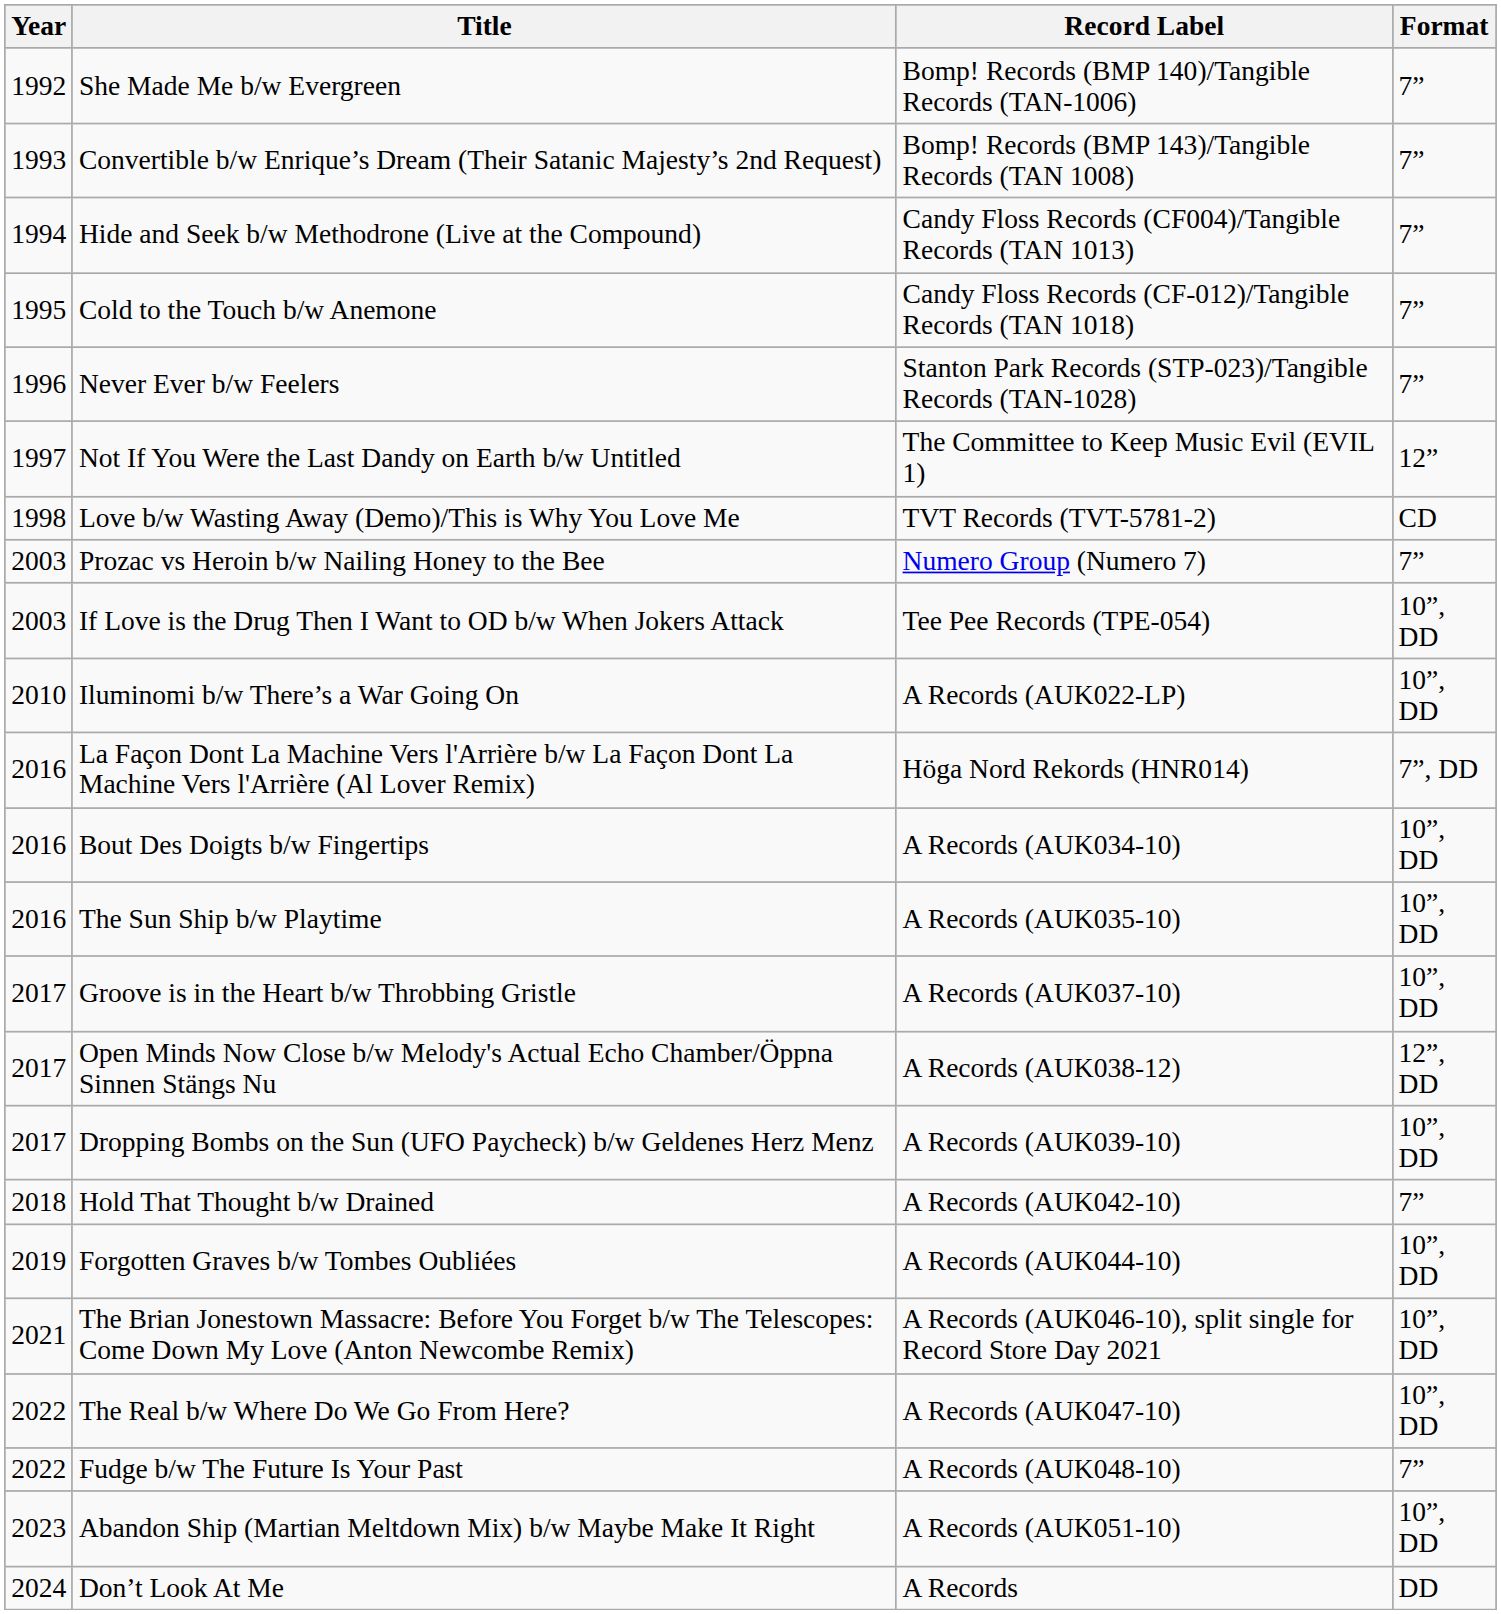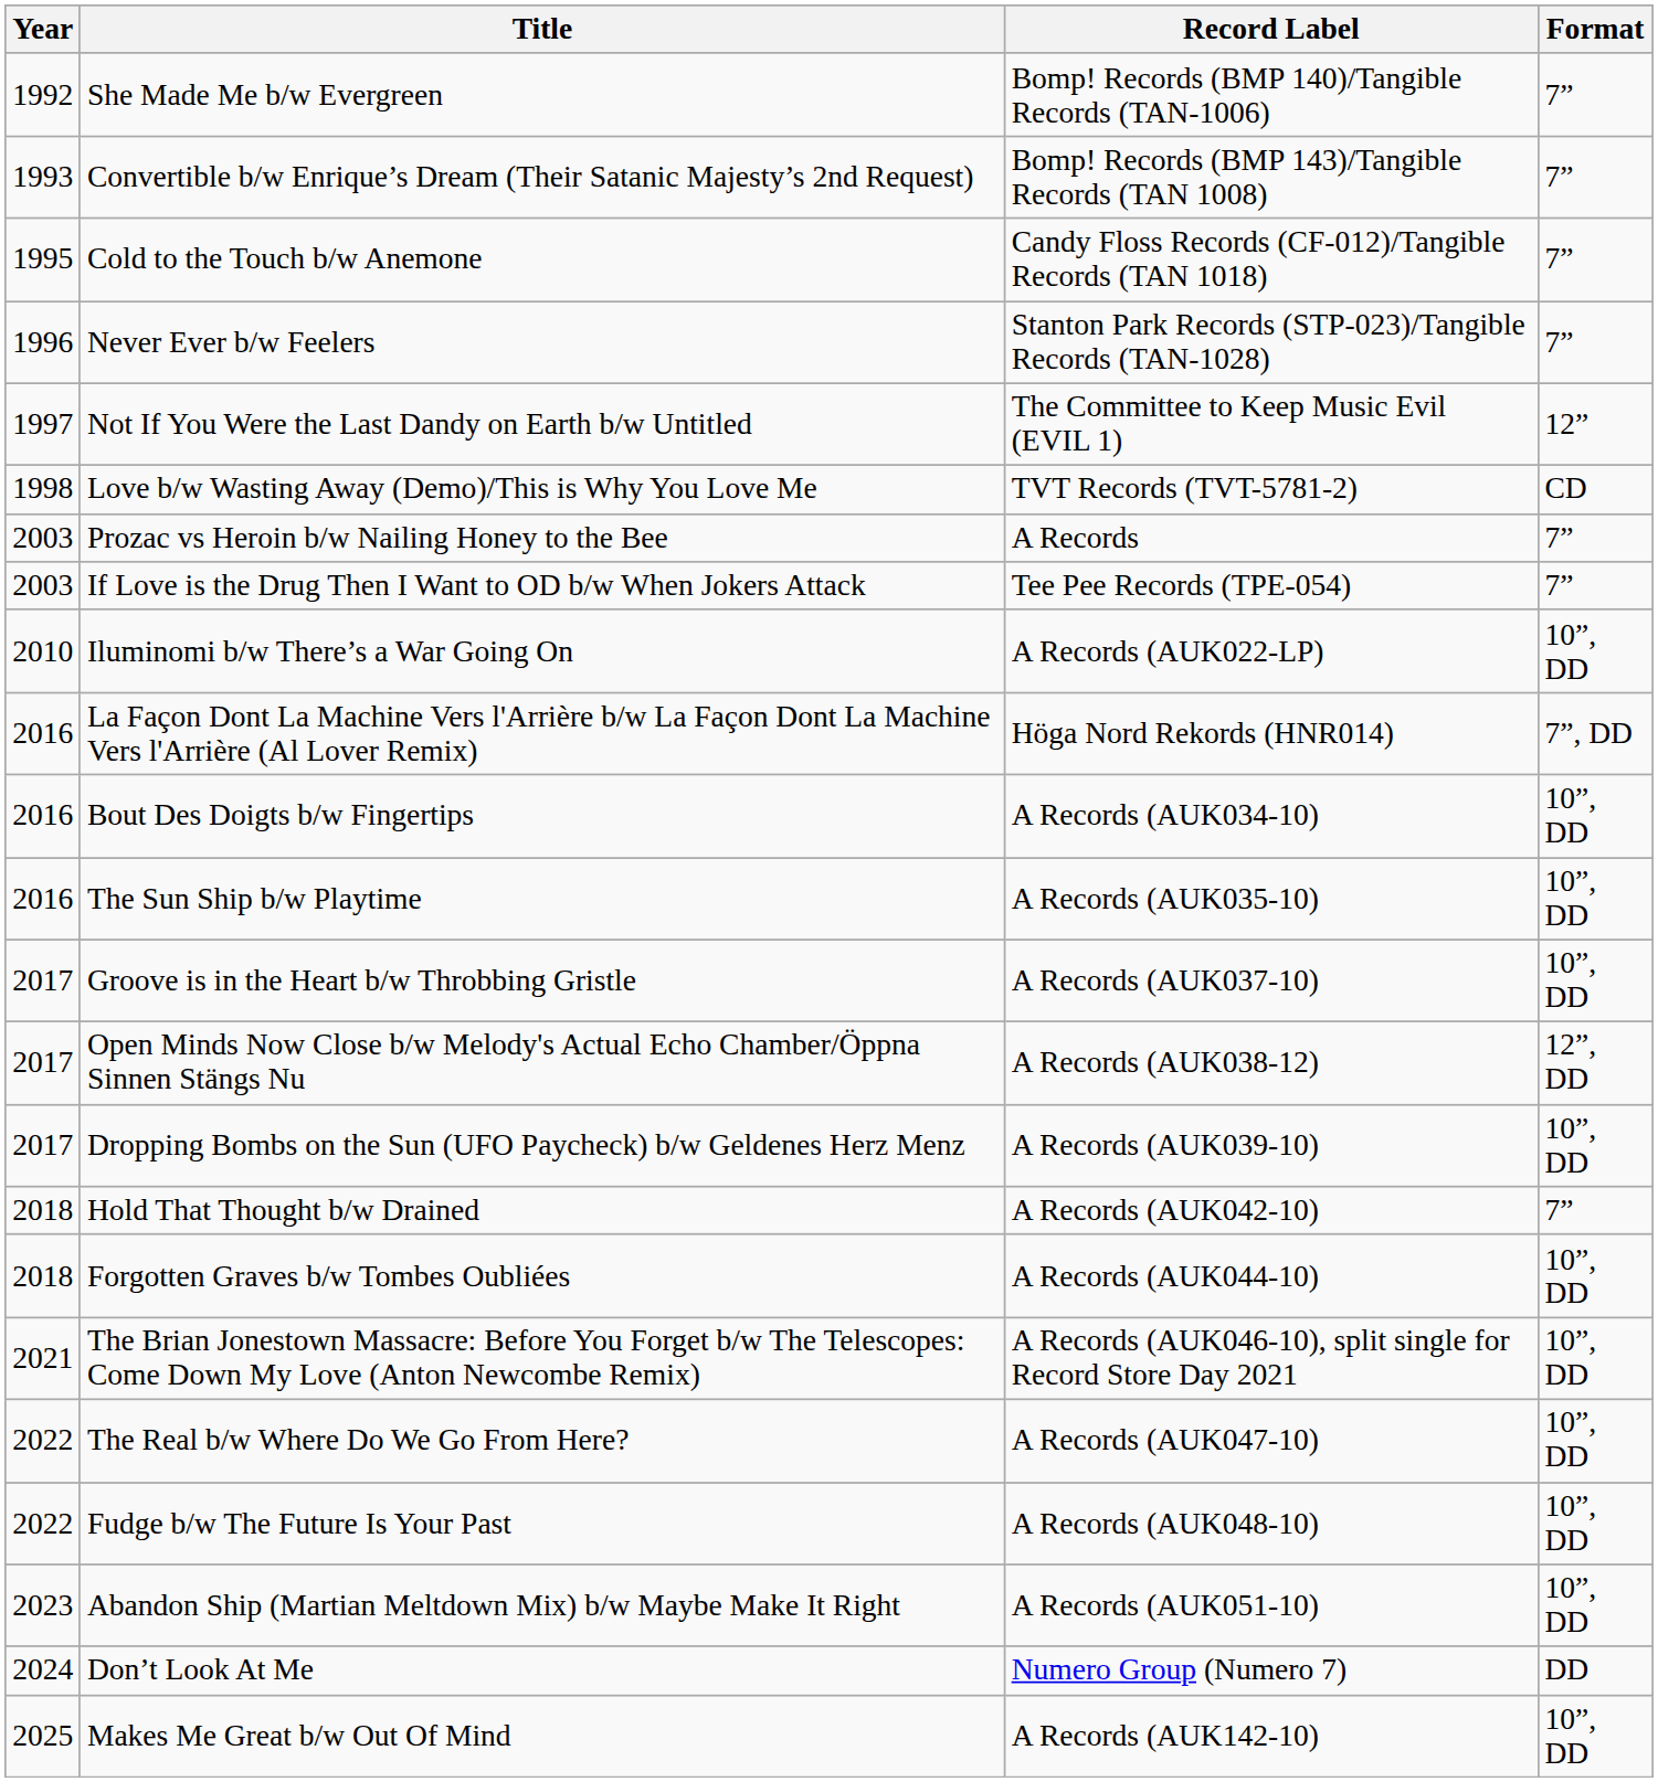- row: 1994 | Hide and Seek b/w Methodrone (Live at the Compound) | Candy Floss Records (CF004)/Tangible Records (TAN 1013) | 7”
Prozac vs Heroin b/w Nailing Honey to the Bee | Record Label: Numero Group (Numero 7) -> A Records
If Love is the Drug Then I Want to OD b/w When Jokers Attack | Format: 10”, DD -> 7”
Forgotten Graves b/w Tombes Oubliées | Year: 2019 -> 2018
Fudge b/w The Future Is Your Past | Format: 7” -> 10”, DD
Don’t Look At Me | Record Label: A Records -> Numero Group (Numero 7)
+ row: 2025 | Makes Me Great b/w Out Of Mind | A Records (AUK142-10) | 10”, DD
